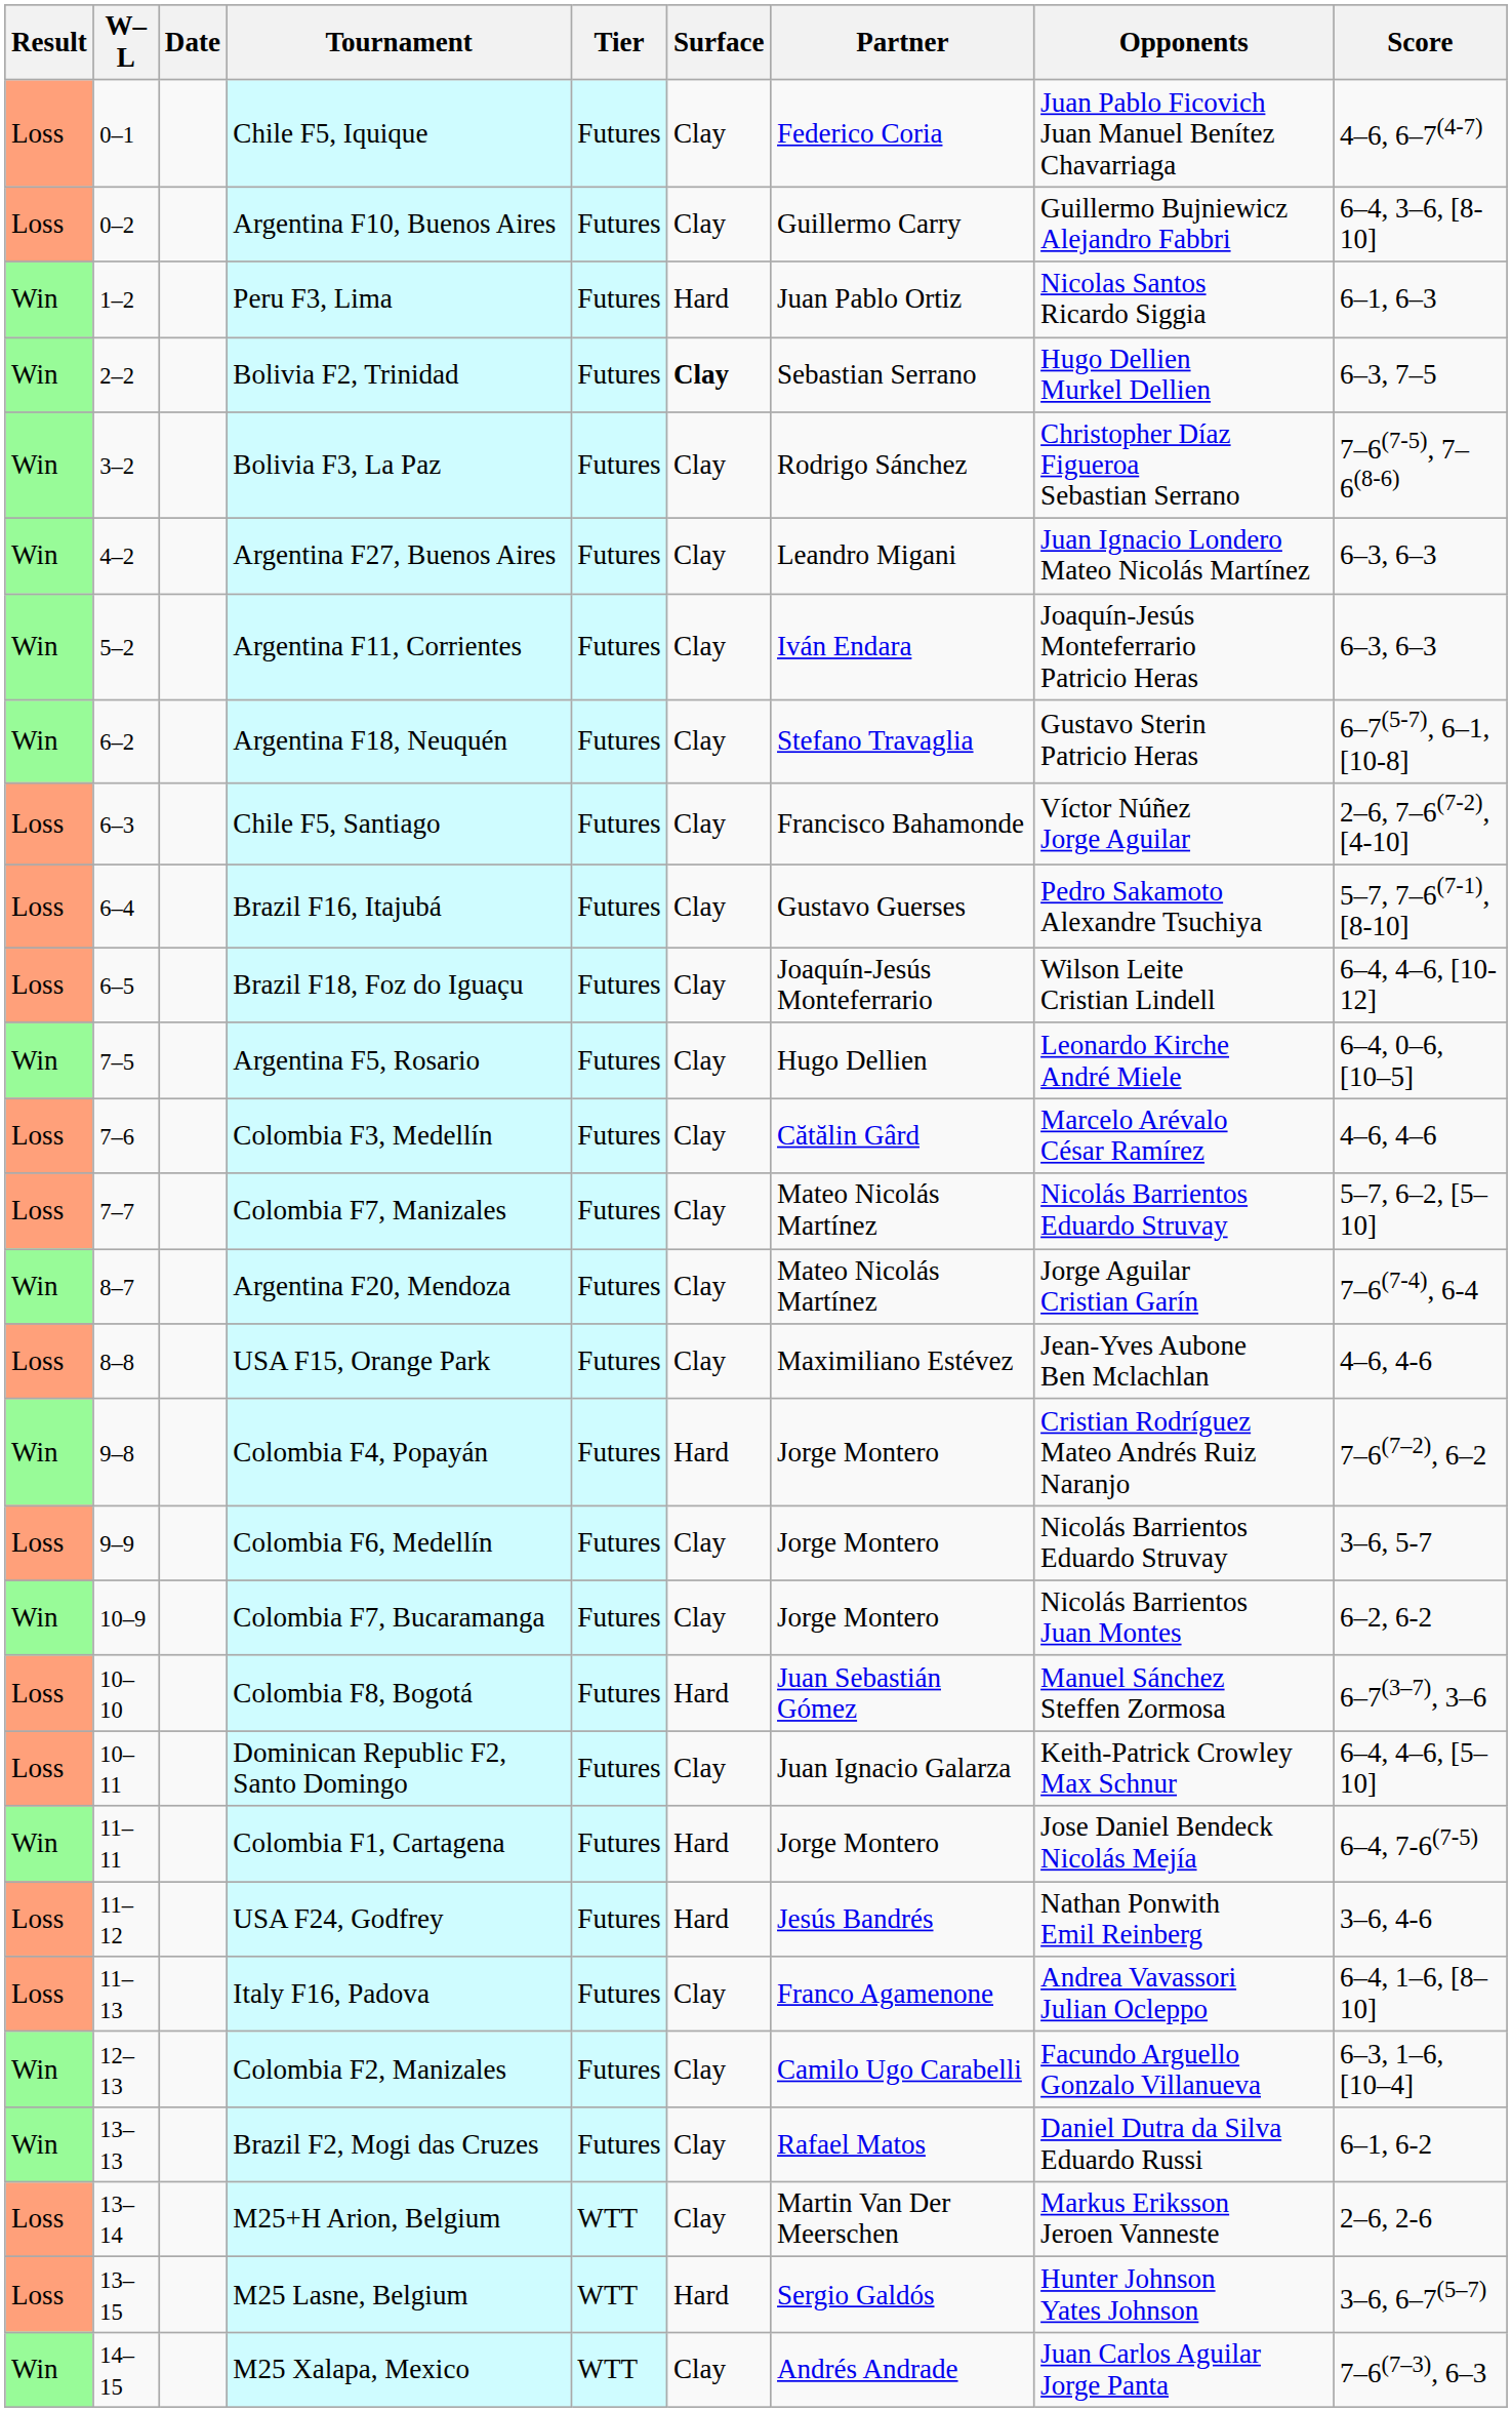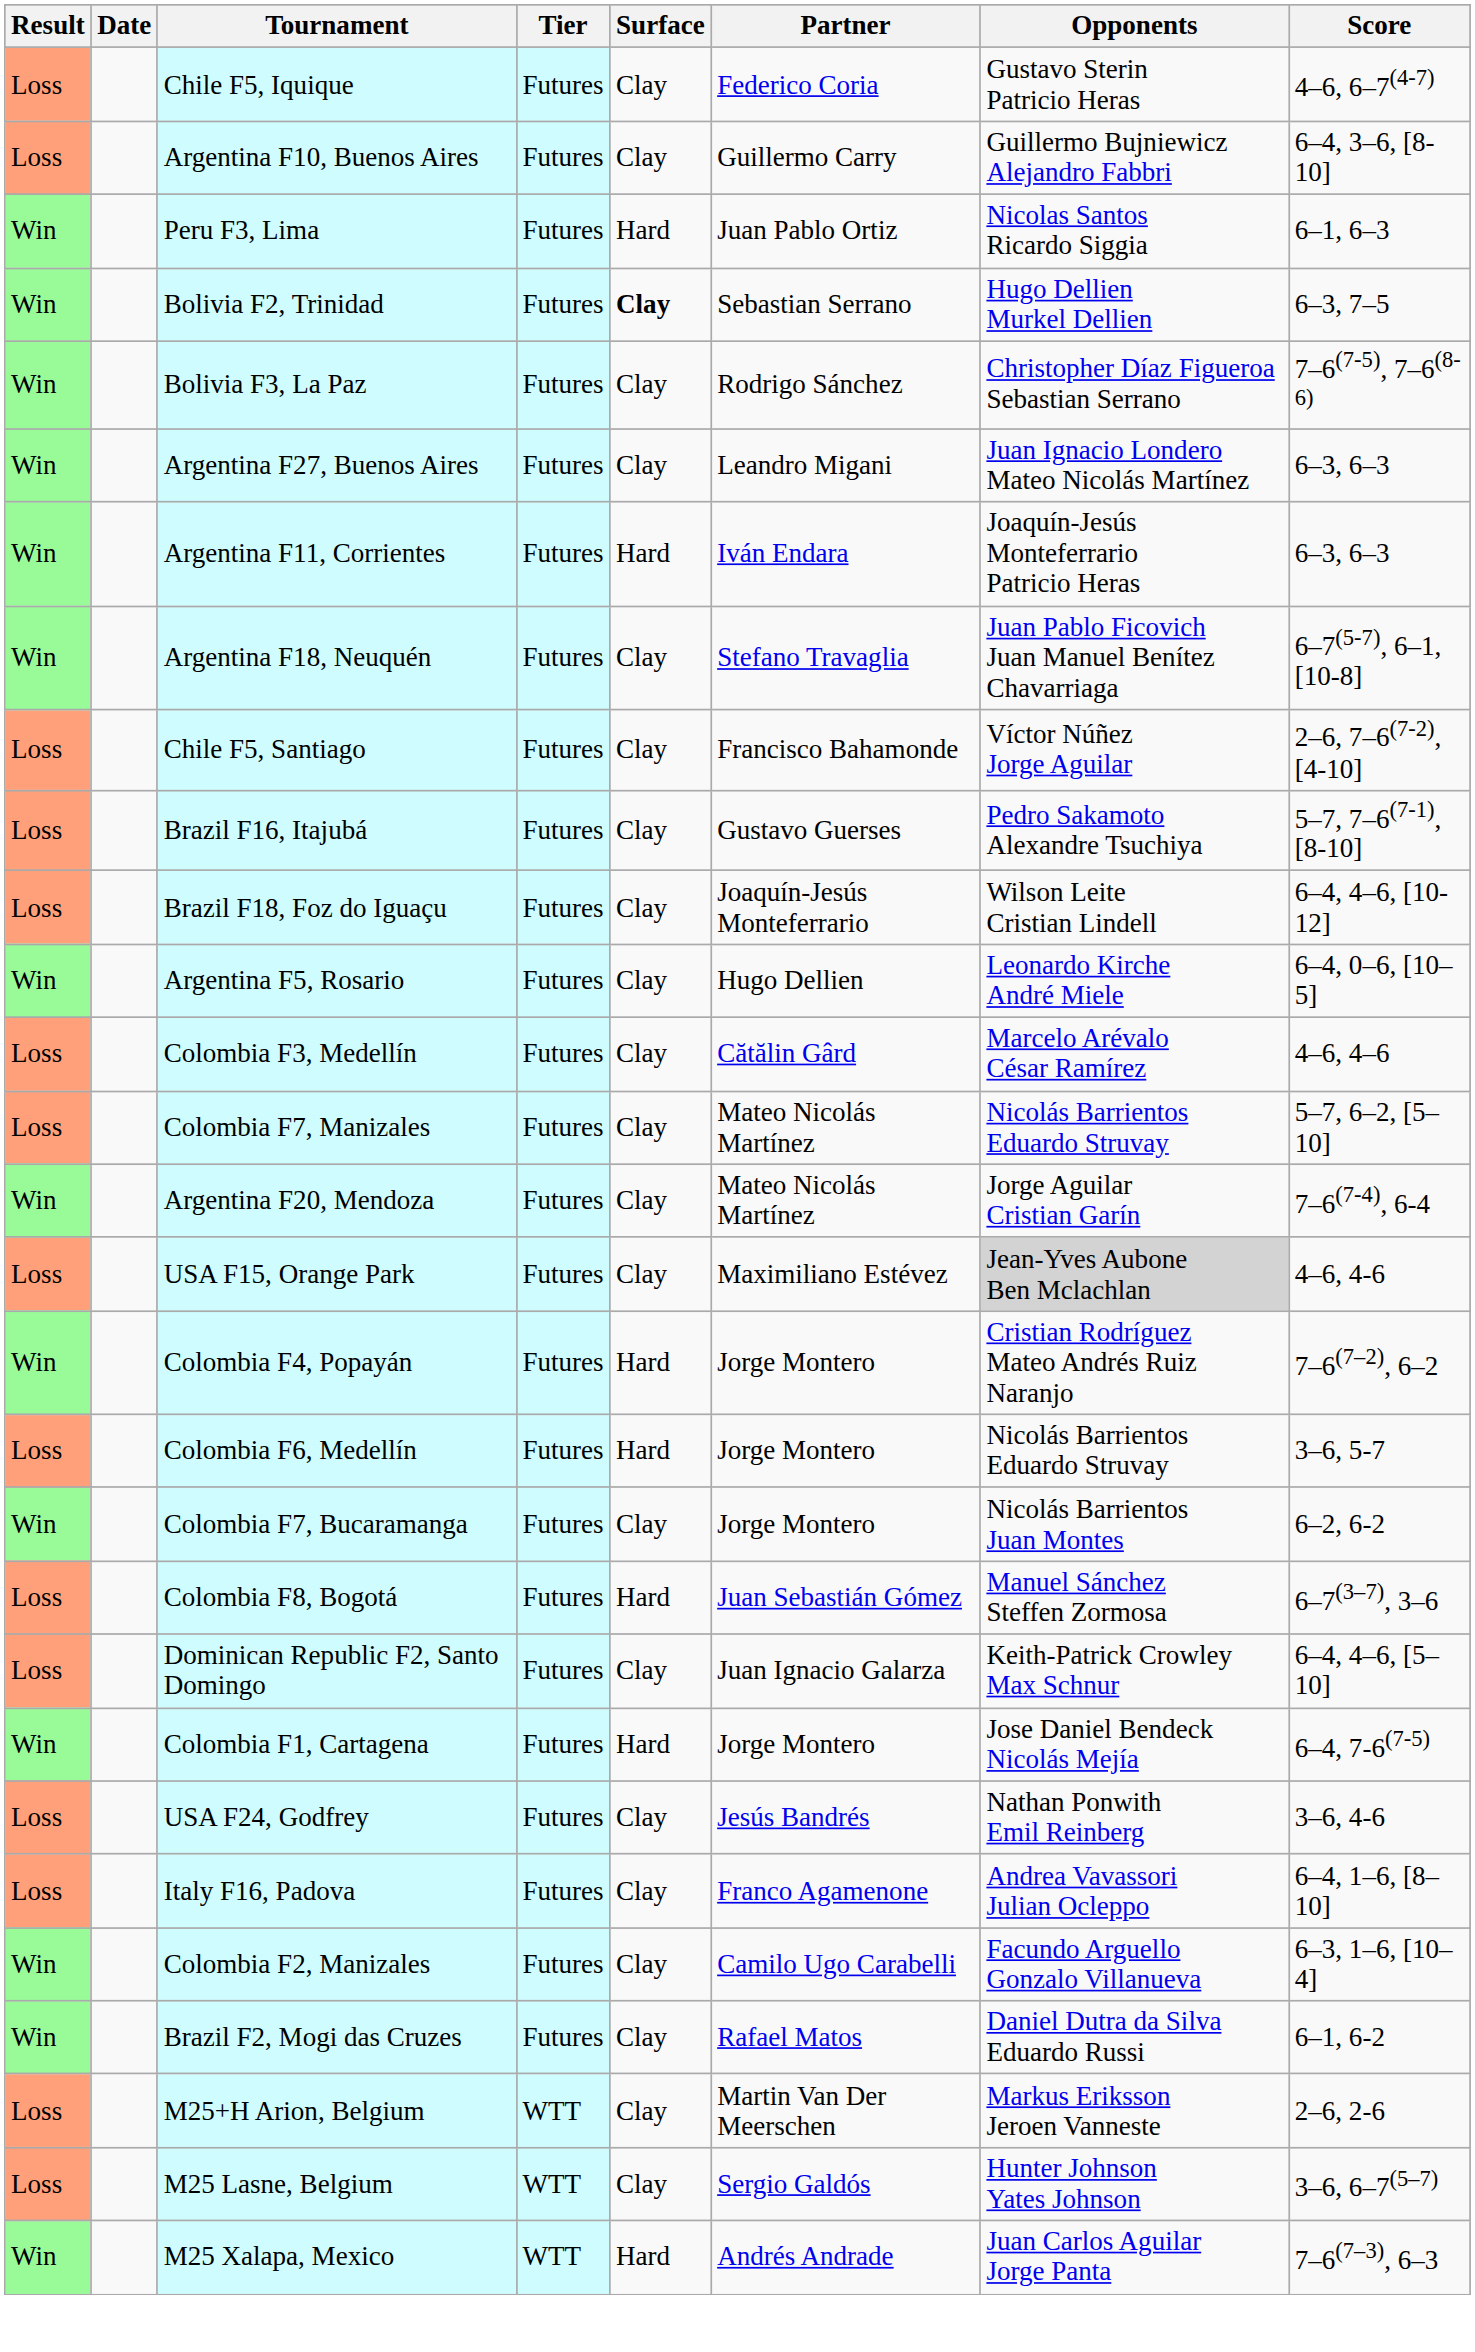- column: W–L | 0–1 | 0–2 | 1–2 | 2–2 | 3–2 | 4–2 | 5–2 | 6–2 | 6–3 | 6–4 | 6–5 | 7–5 | 7–6 | 7–7 | 8–7 | 8–8 | 9–8 | 9–9 | 10–9 | 10–10 | 10–11 | 11–11 | 11–12 | 11–13 | 12–13 | 13–13 | 13–14 | 13–15 | 14–15
Chile F5, Iquique | Opponents: Juan Pablo Ficovich Juan Manuel Benítez Chavarriaga -> Gustavo Sterin Patricio Heras
Argentina F11, Corrientes | Surface: Clay -> Hard
Argentina F18, Neuquén | Opponents: Gustavo Sterin Patricio Heras -> Juan Pablo Ficovich Juan Manuel Benítez Chavarriaga
USA F15, Orange Park | Opponents: no background -> lightgrey background
Colombia F6, Medellín | Surface: Clay -> Hard
USA F24, Godfrey | Surface: Hard -> Clay
M25 Lasne, Belgium | Surface: Hard -> Clay
M25 Xalapa, Mexico | Surface: Clay -> Hard
